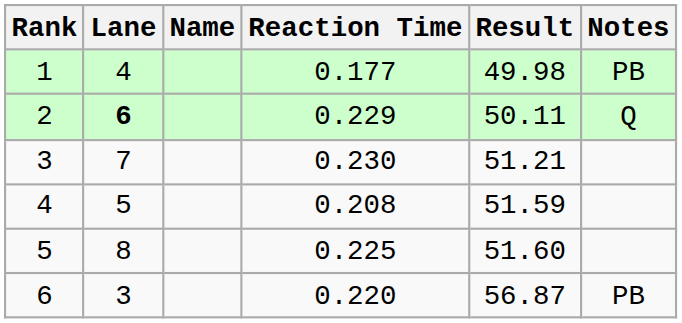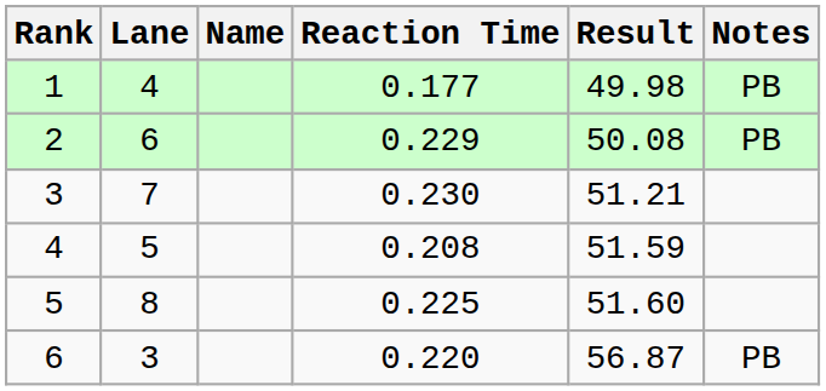2 | Lane: bold -> normal
2 | Result: 50.11 -> 50.08
2 | Notes: Q -> PB
